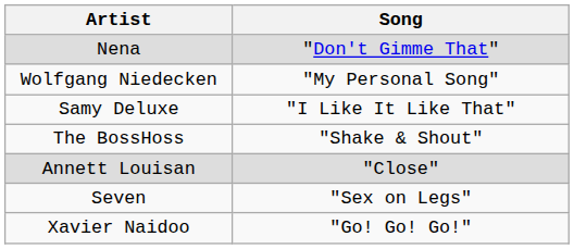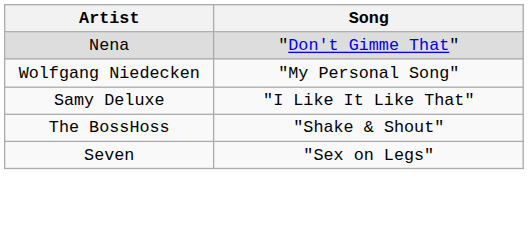- row: Annett Louisan | "Close"
- row: Xavier Naidoo | "Go! Go! Go!"
